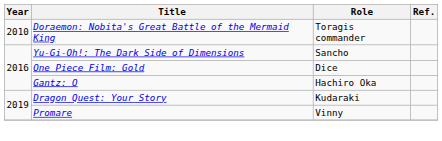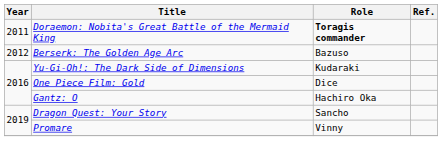Doraemon: Nobita's Great Battle of the Mermaid King | Year: 2010 -> 2011
Doraemon: Nobita's Great Battle of the Mermaid King | Role: normal -> bold
+ row: 2012 | Berserk: The Golden Age Arc | Bazuso
Yu-Gi-Oh!: The Dark Side of Dimensions | Role: Sancho -> Kudaraki
Dragon Quest: Your Story | Role: Kudaraki -> Sancho
